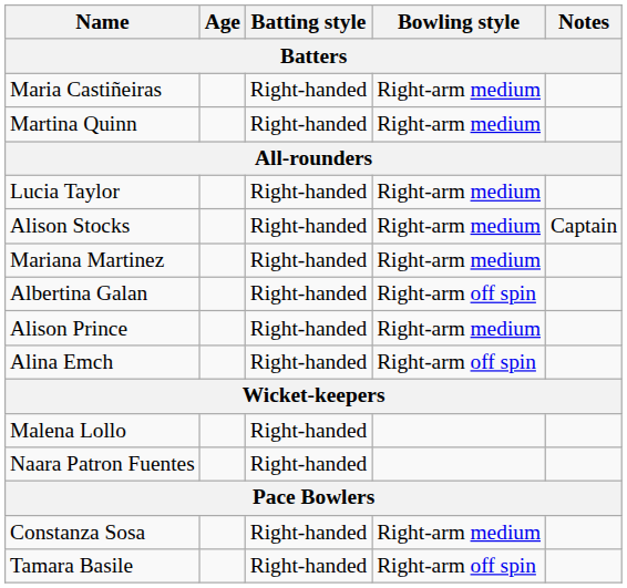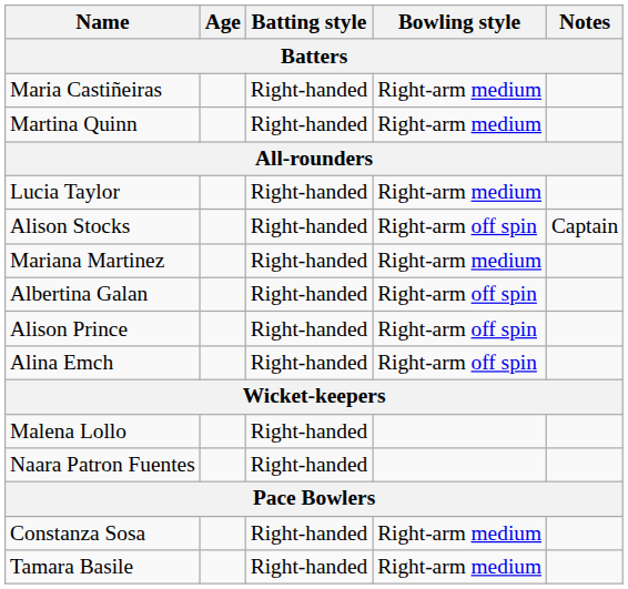Alison Stocks | Bowling style: Right-arm medium -> Right-arm off spin
Alison Prince | Bowling style: Right-arm medium -> Right-arm off spin
Tamara Basile | Bowling style: Right-arm off spin -> Right-arm medium
